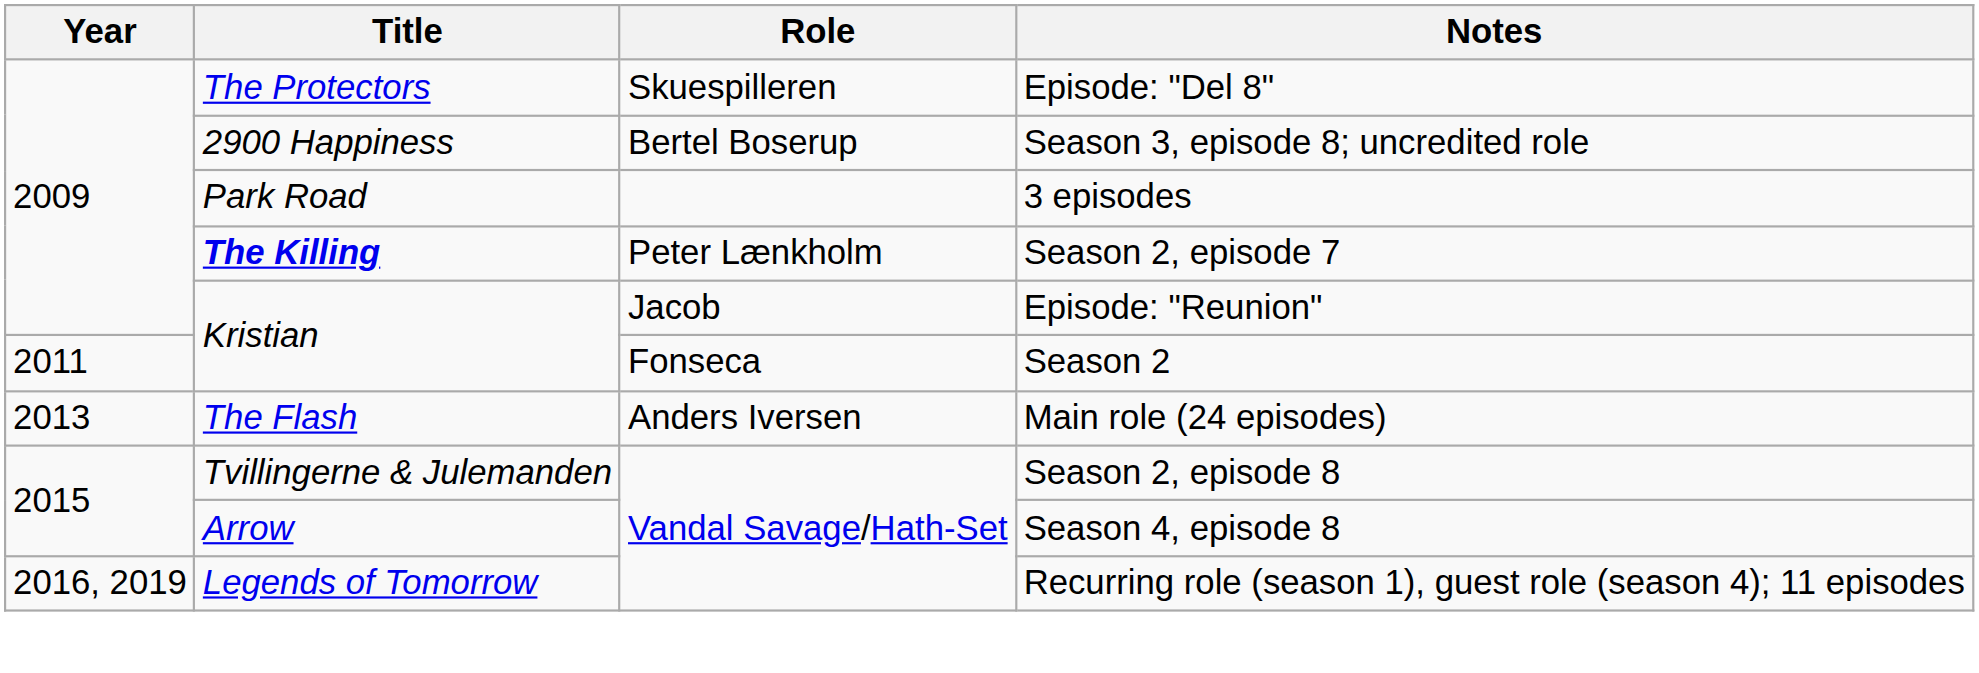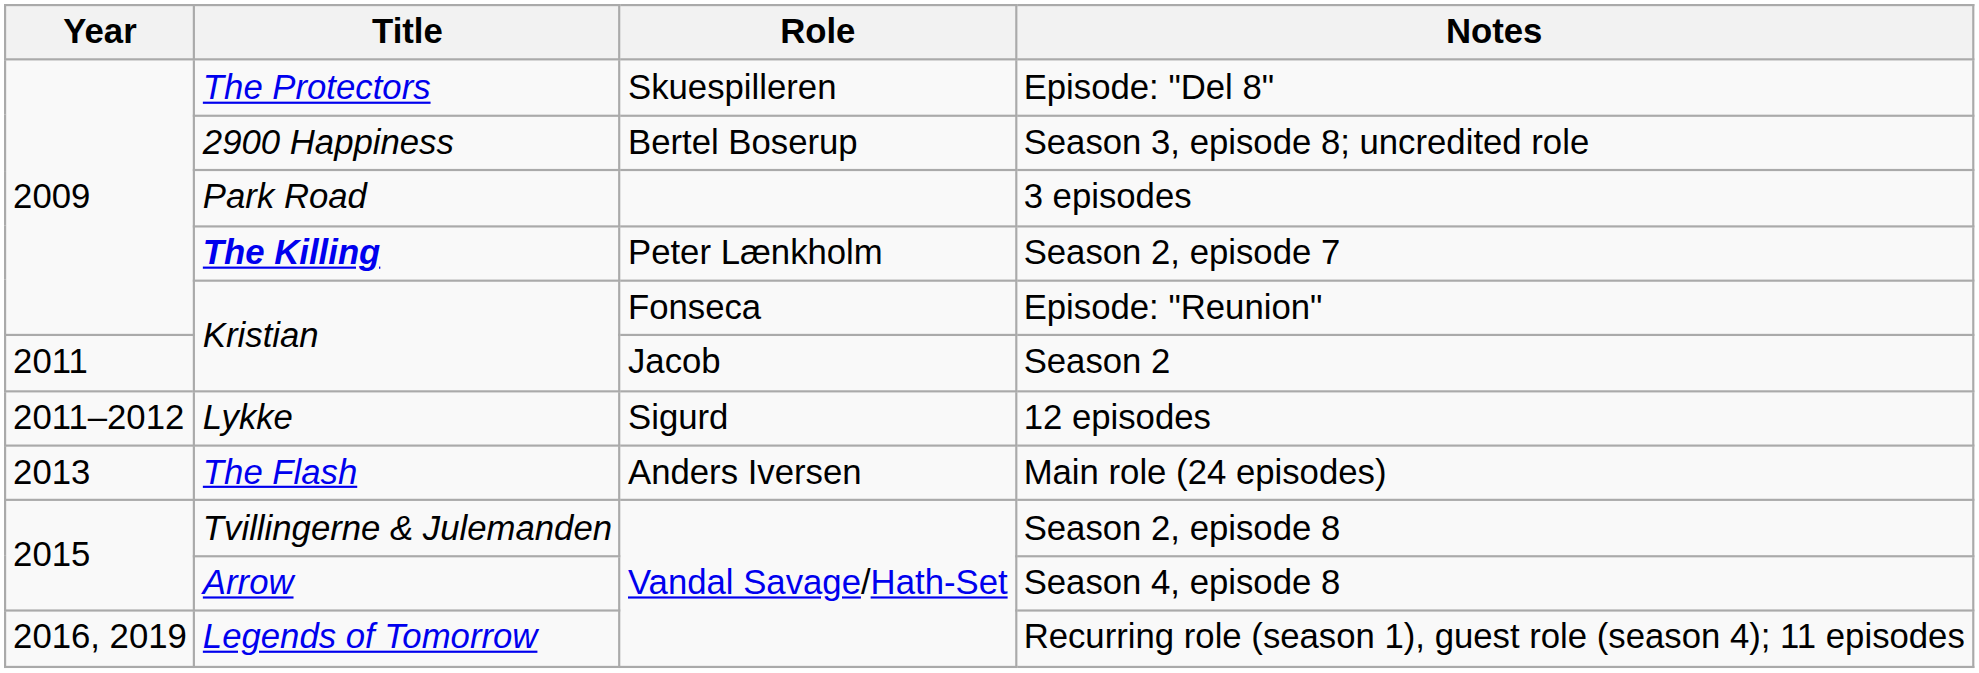Episode: "Reunion" | Role: Jacob -> Fonseca
Season 2 | Role: Fonseca -> Jacob
+ row: 2011–2012 | Lykke | Sigurd | 12 episodes
